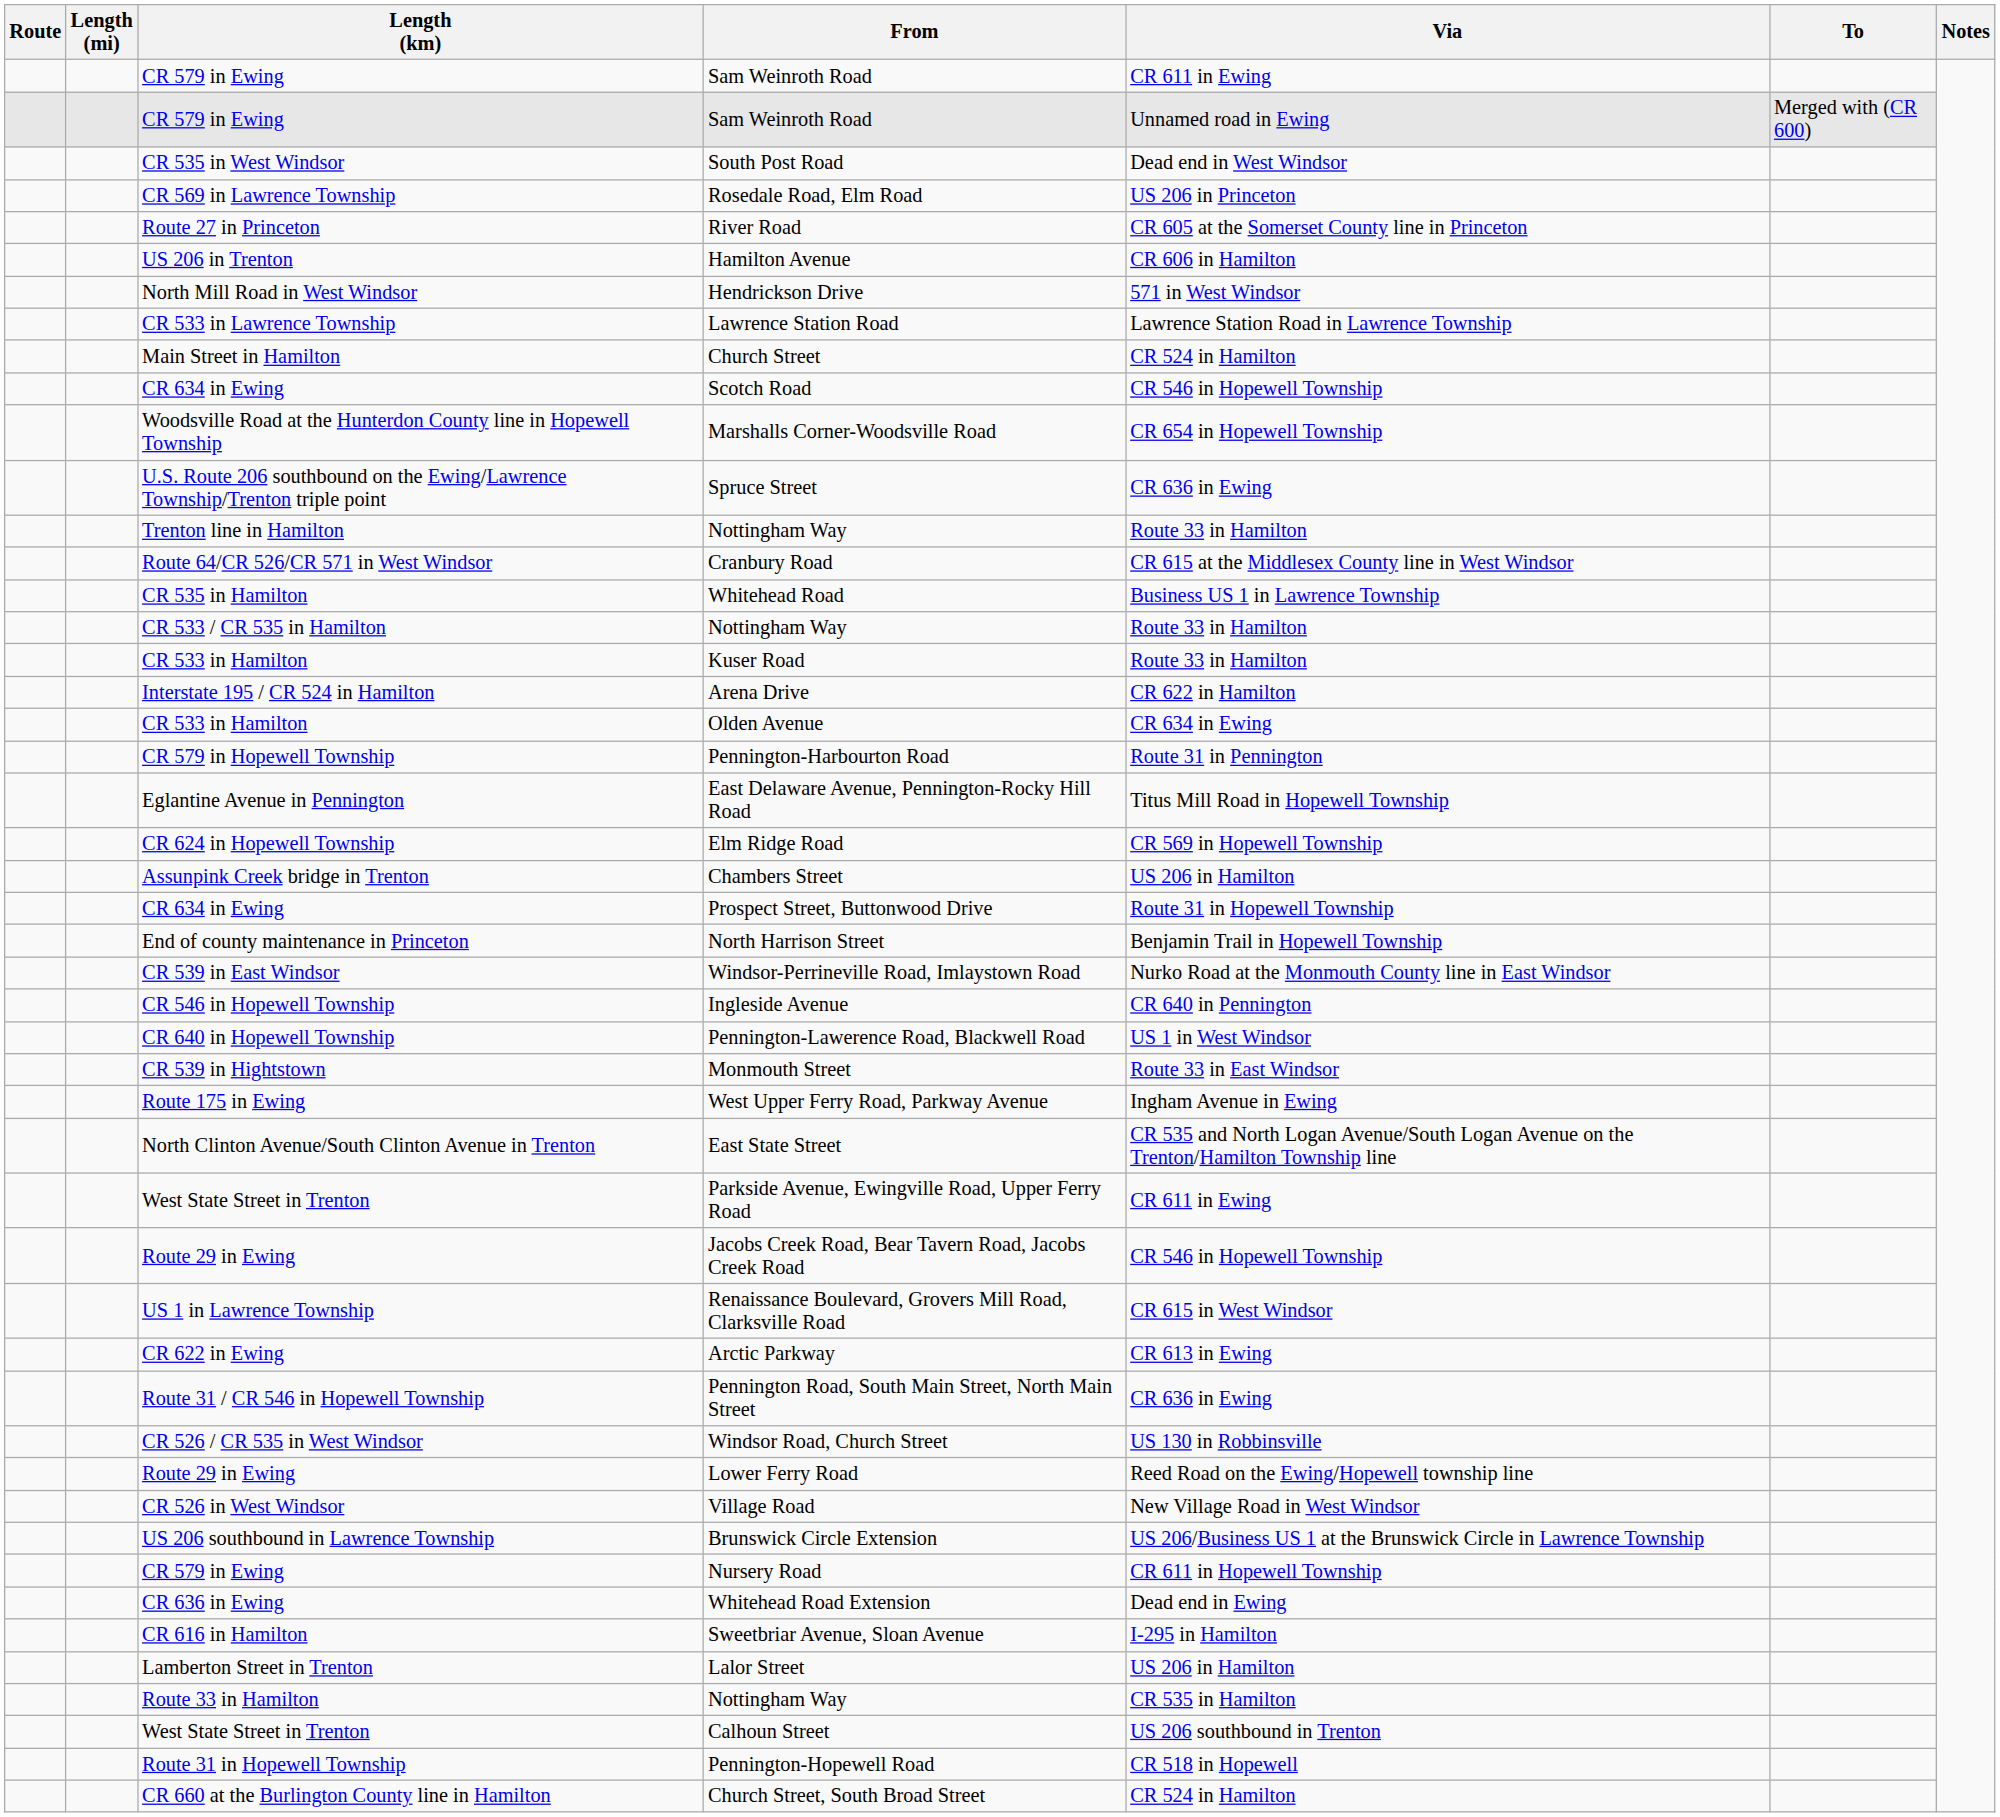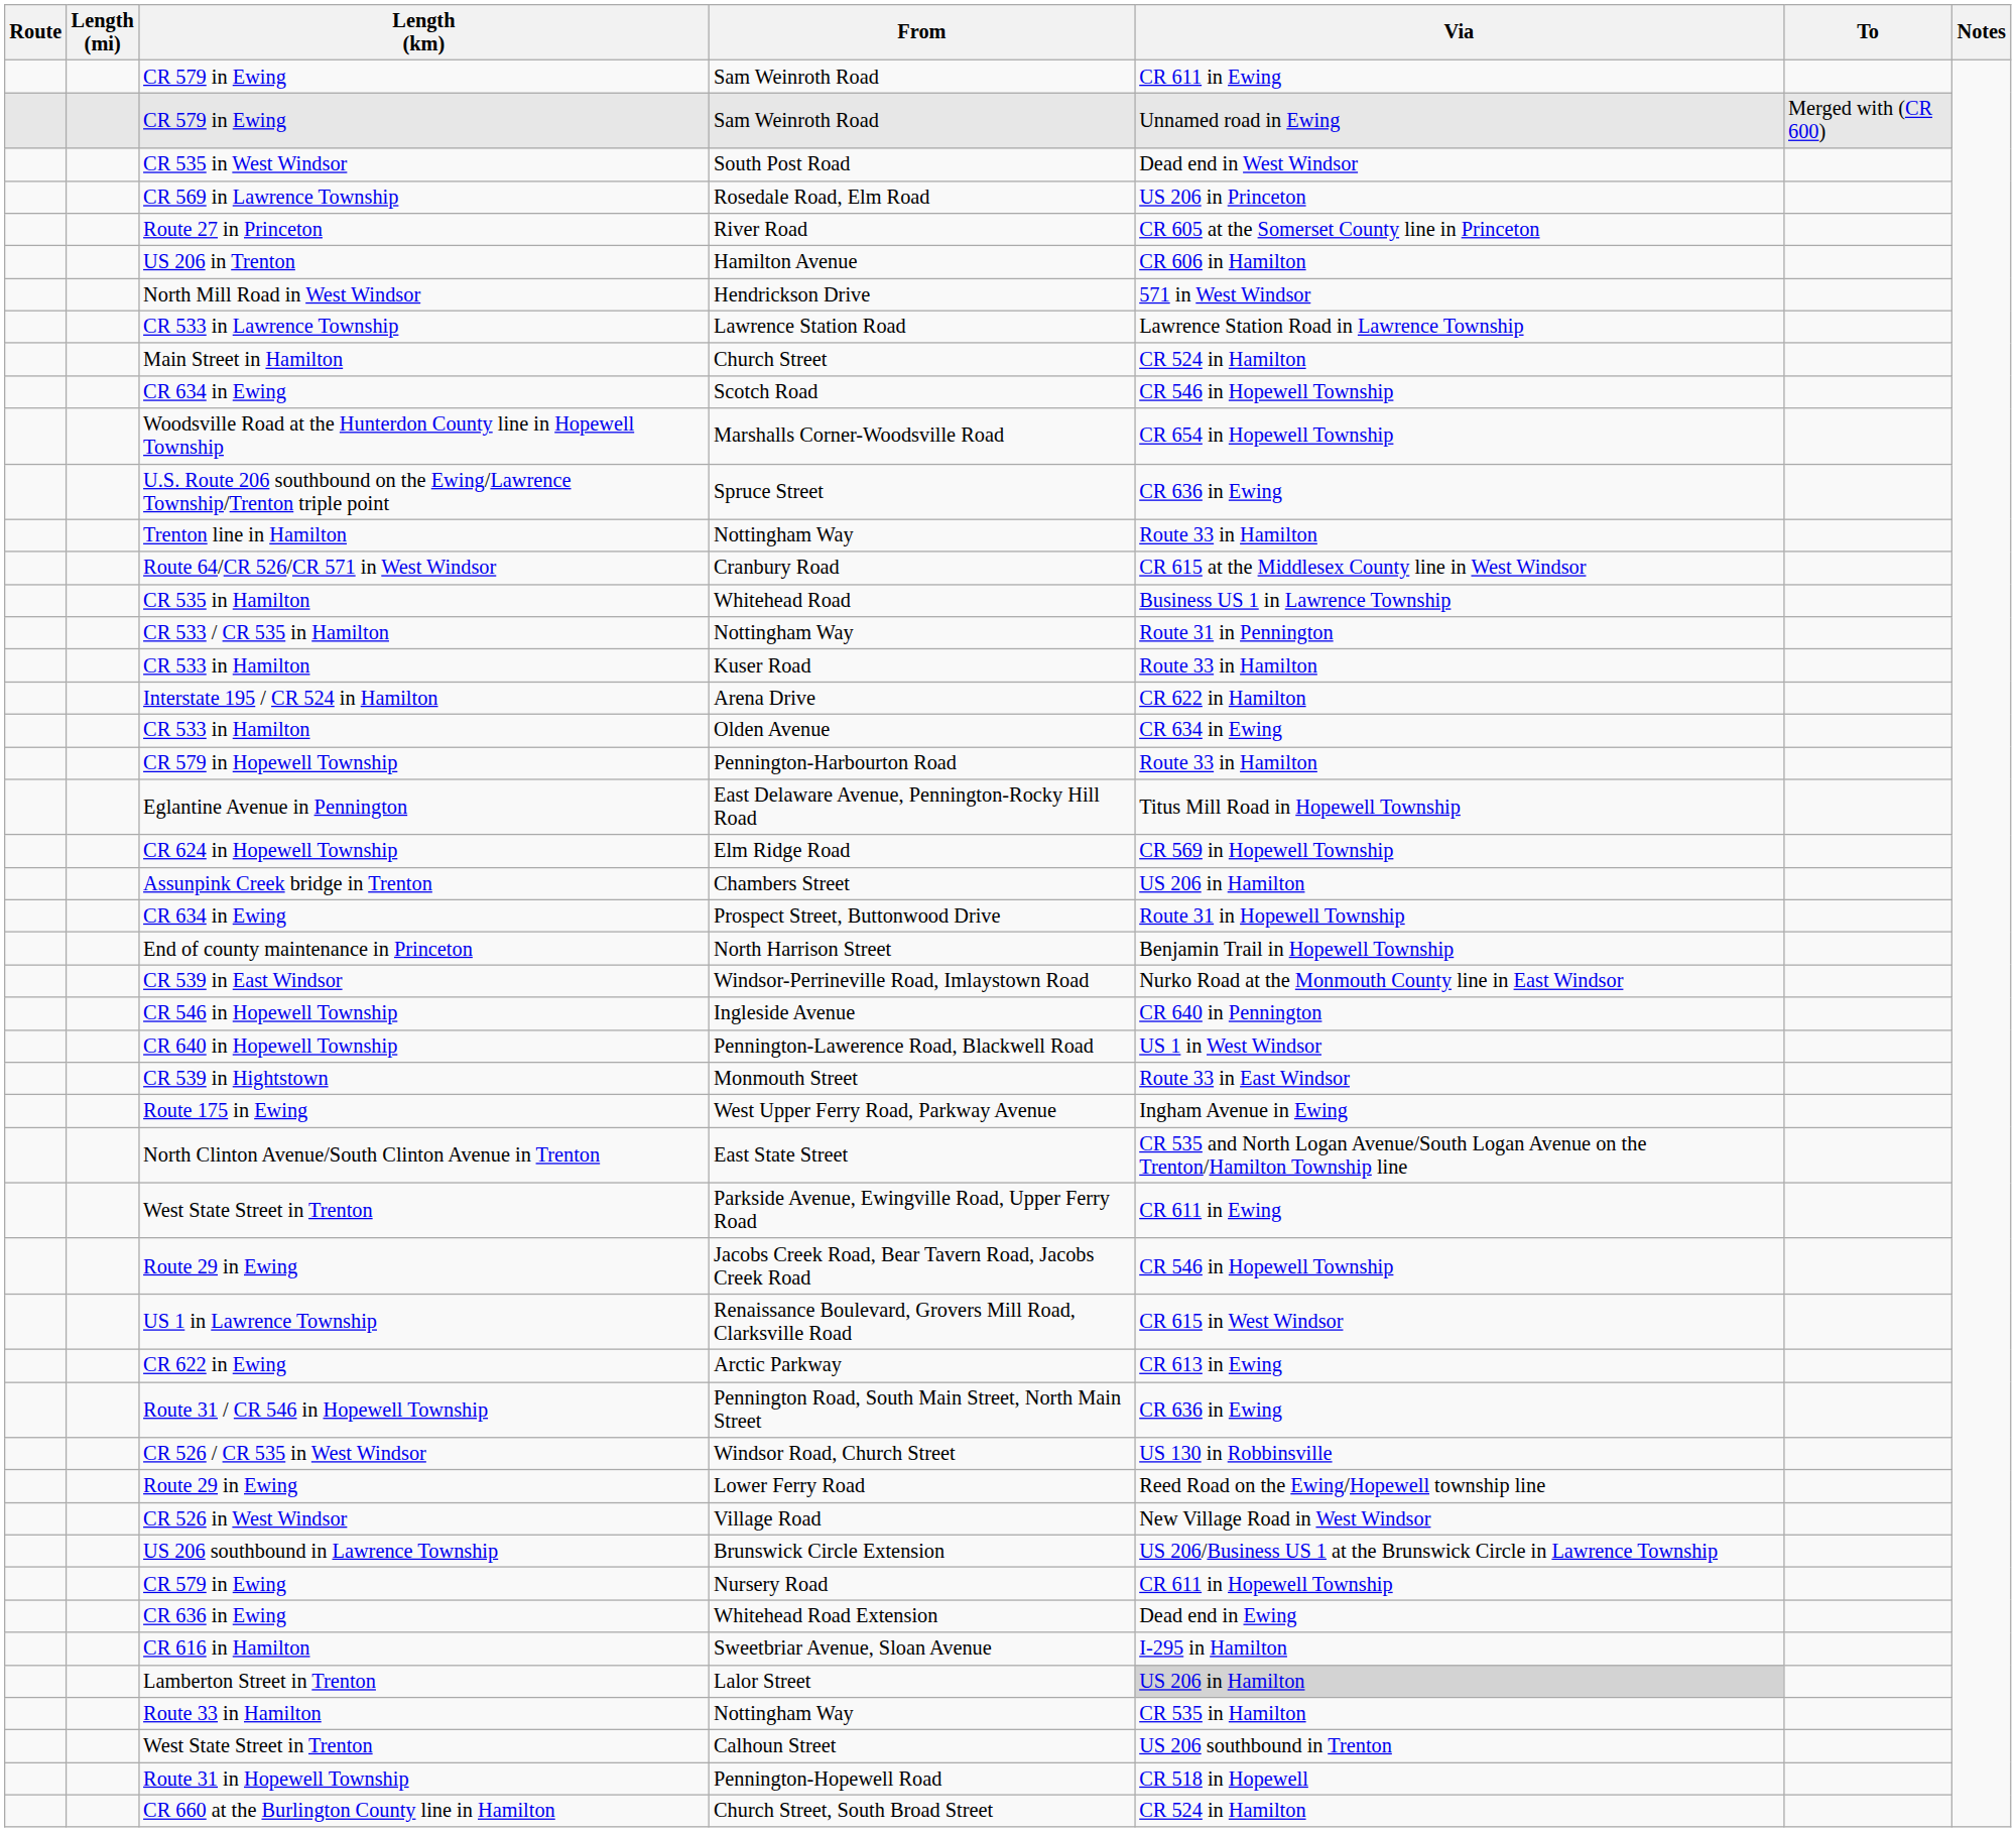CR 533 / CR 535 in Hamilton / Nottingham Way | Via: Route 33 in Hamilton -> Route 31 in Pennington
Pennington-Harbourton Road | Via: Route 31 in Pennington -> Route 33 in Hamilton
Lalor Street | Via: no background -> lightgrey background
